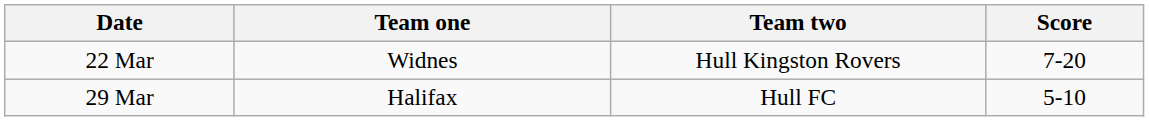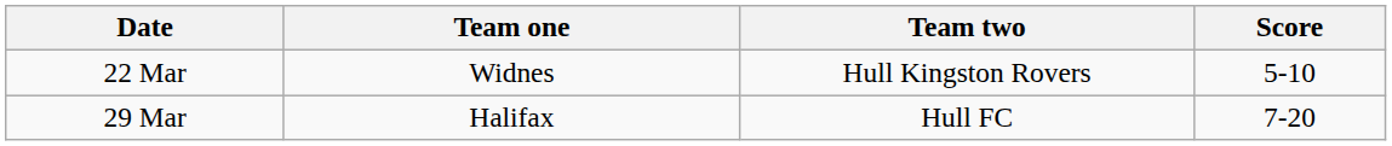22 Mar | Score: 7-20 -> 5-10
29 Mar | Score: 5-10 -> 7-20
